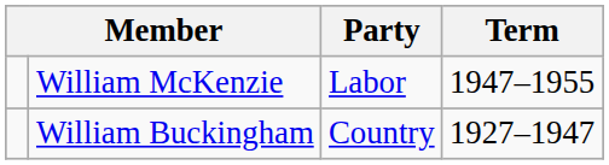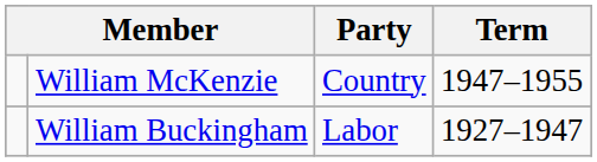William McKenzie | Party: Labor -> Country
William Buckingham | Party: Country -> Labor
